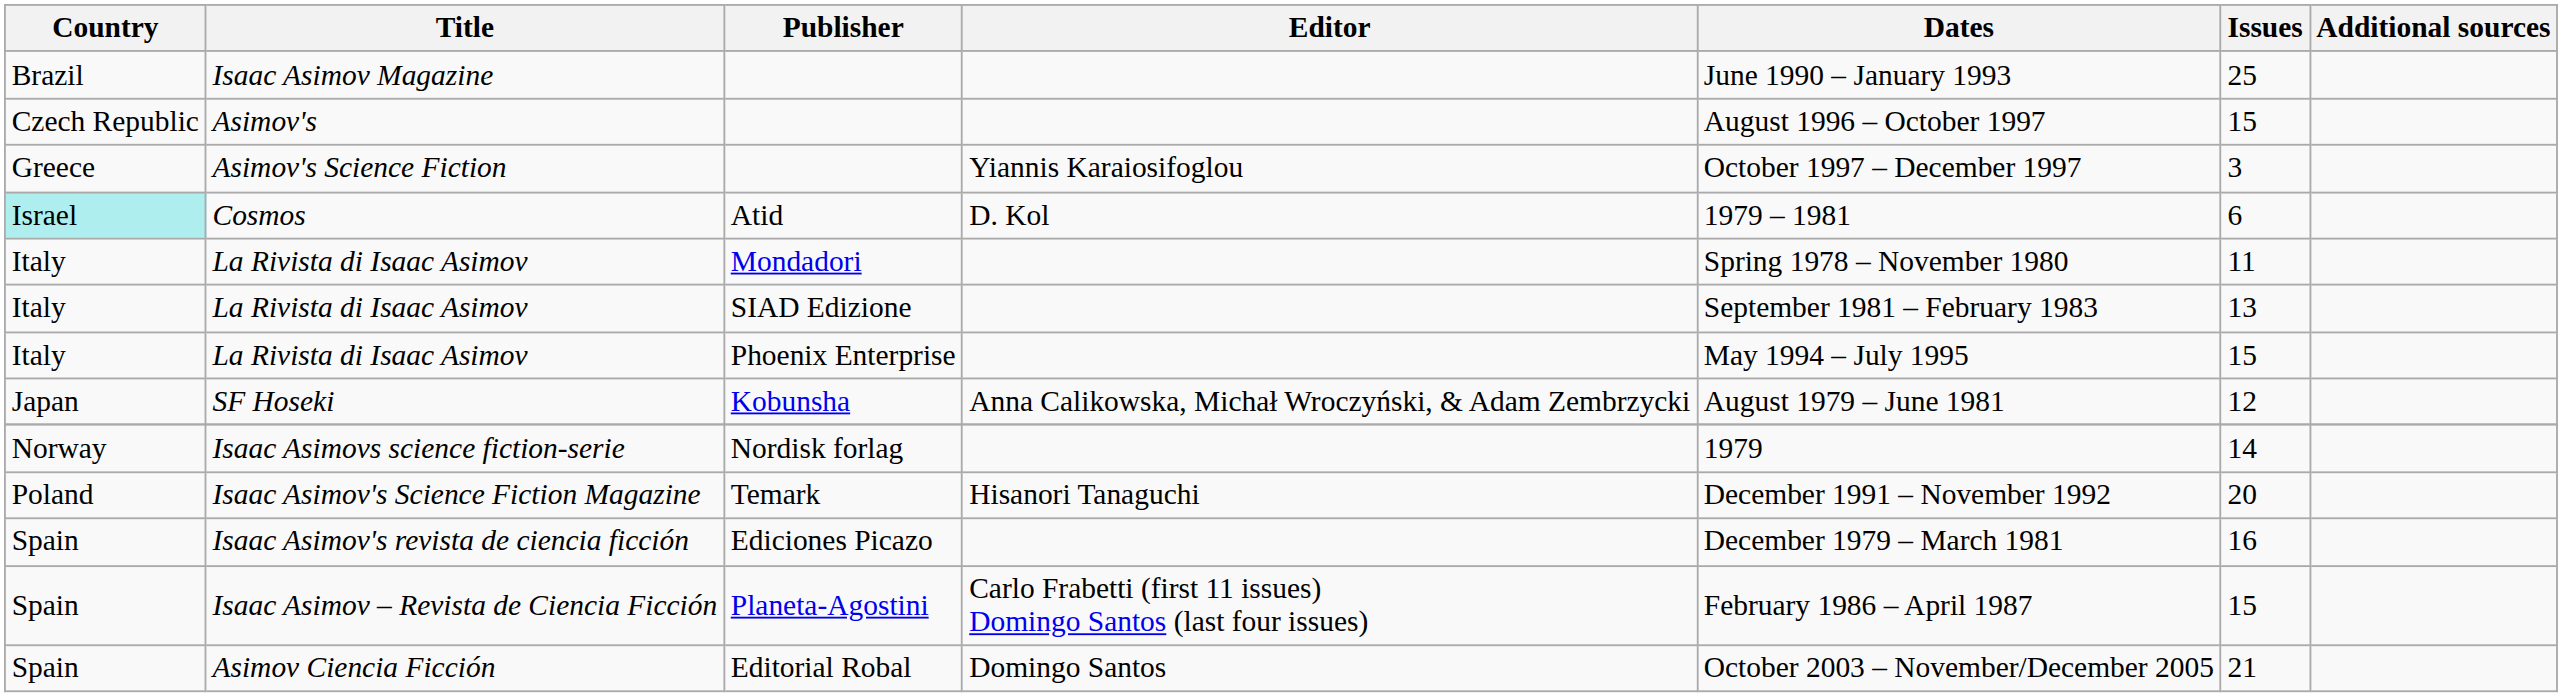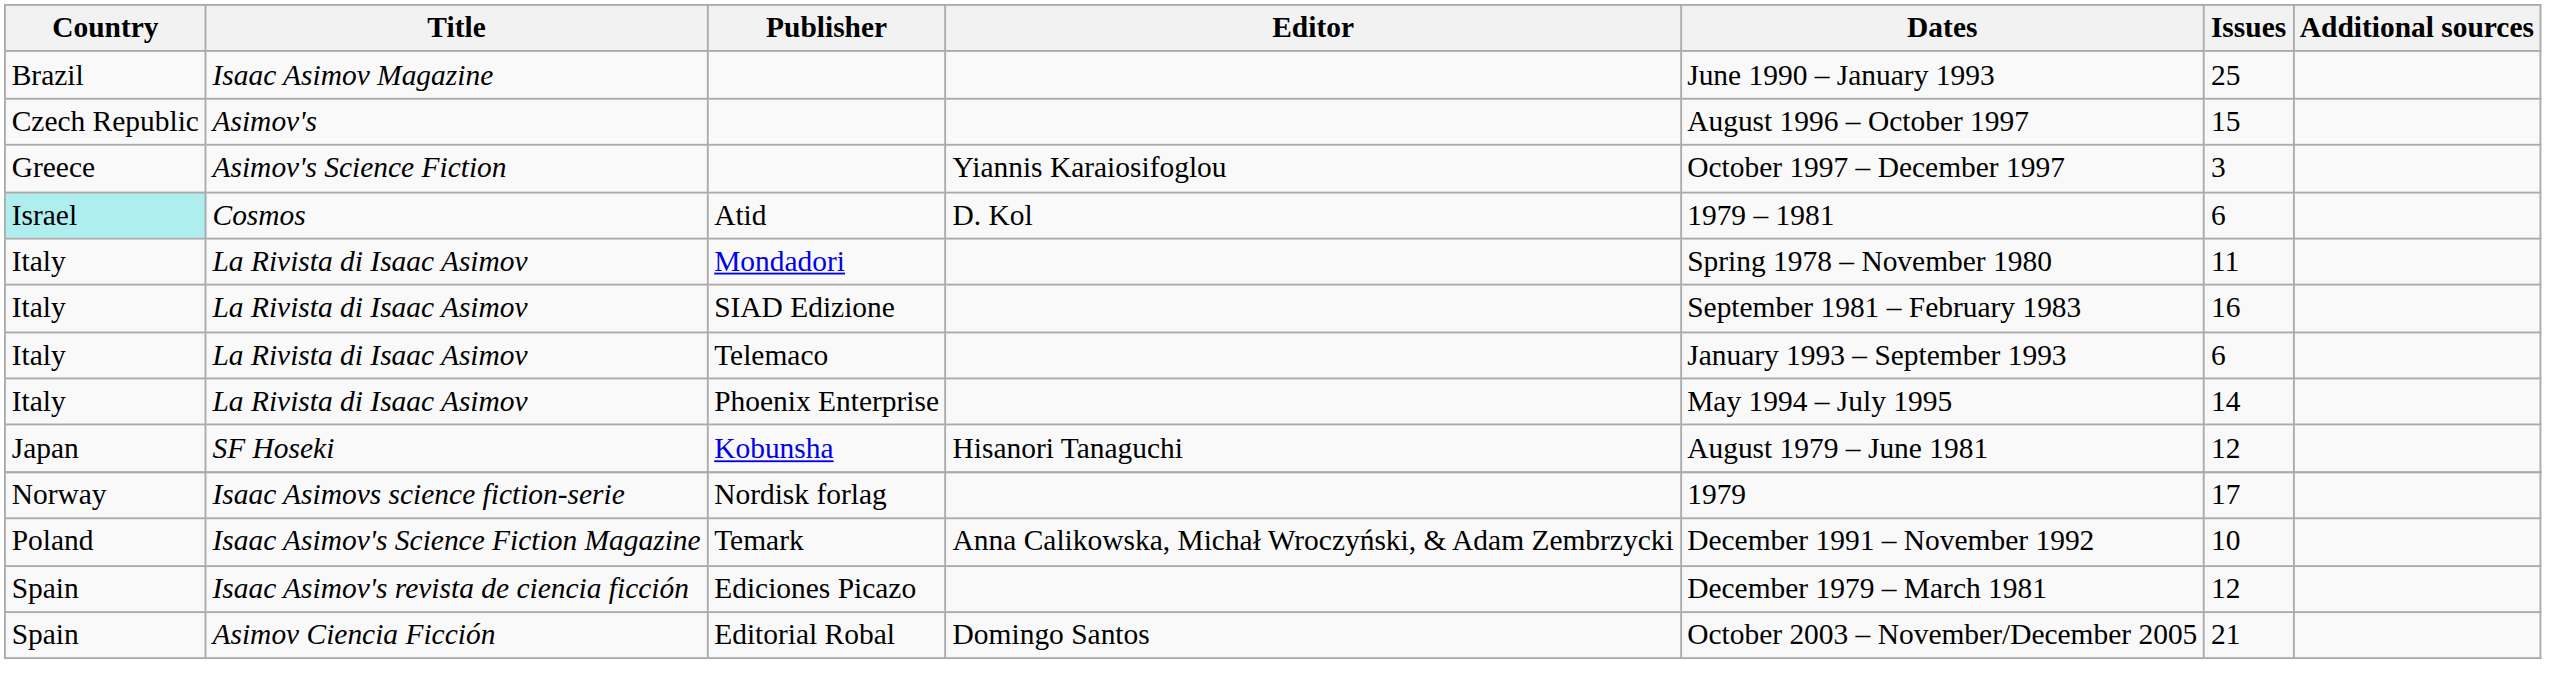SIAD Edizione | Issues: 13 -> 16
+ row: Italy | La Rivista di Isaac Asimov | Telemaco | January 1993 – September 1993 | 6
Phoenix Enterprise | Issues: 15 -> 14
Kobunsha | Editor: Anna Calikowska, Michał Wroczyński, & Adam Zembrzycki -> Hisanori Tanaguchi
Nordisk forlag | Issues: 14 -> 17
Temark | Editor: Hisanori Tanaguchi -> Anna Calikowska, Michał Wroczyński, & Adam Zembrzycki
Temark | Issues: 20 -> 10
Ediciones Picazo | Issues: 16 -> 12
- row: Spain | Isaac Asimov – Revista de Ciencia Ficción | Planeta-Agostini | Carlo Frabetti (first 11 issues) Domingo Santos (last four issues) | February 1986 – April 1987 | 15
